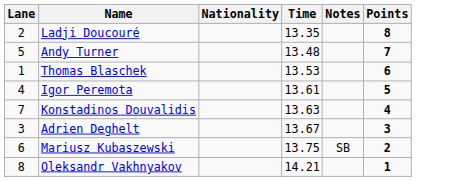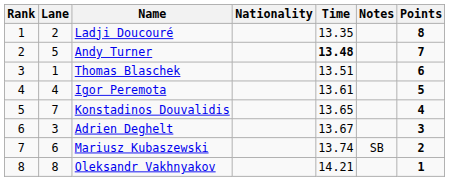+ column: Rank | 1 | 2 | 3 | 4 | 5 | 6 | 7 | 8
Andy Turner | Time: normal -> bold
Thomas Blaschek | Time: 13.53 -> 13.51
Konstadinos Douvalidis | Time: 13.63 -> 13.65
Mariusz Kubaszewski | Time: 13.75 -> 13.74
